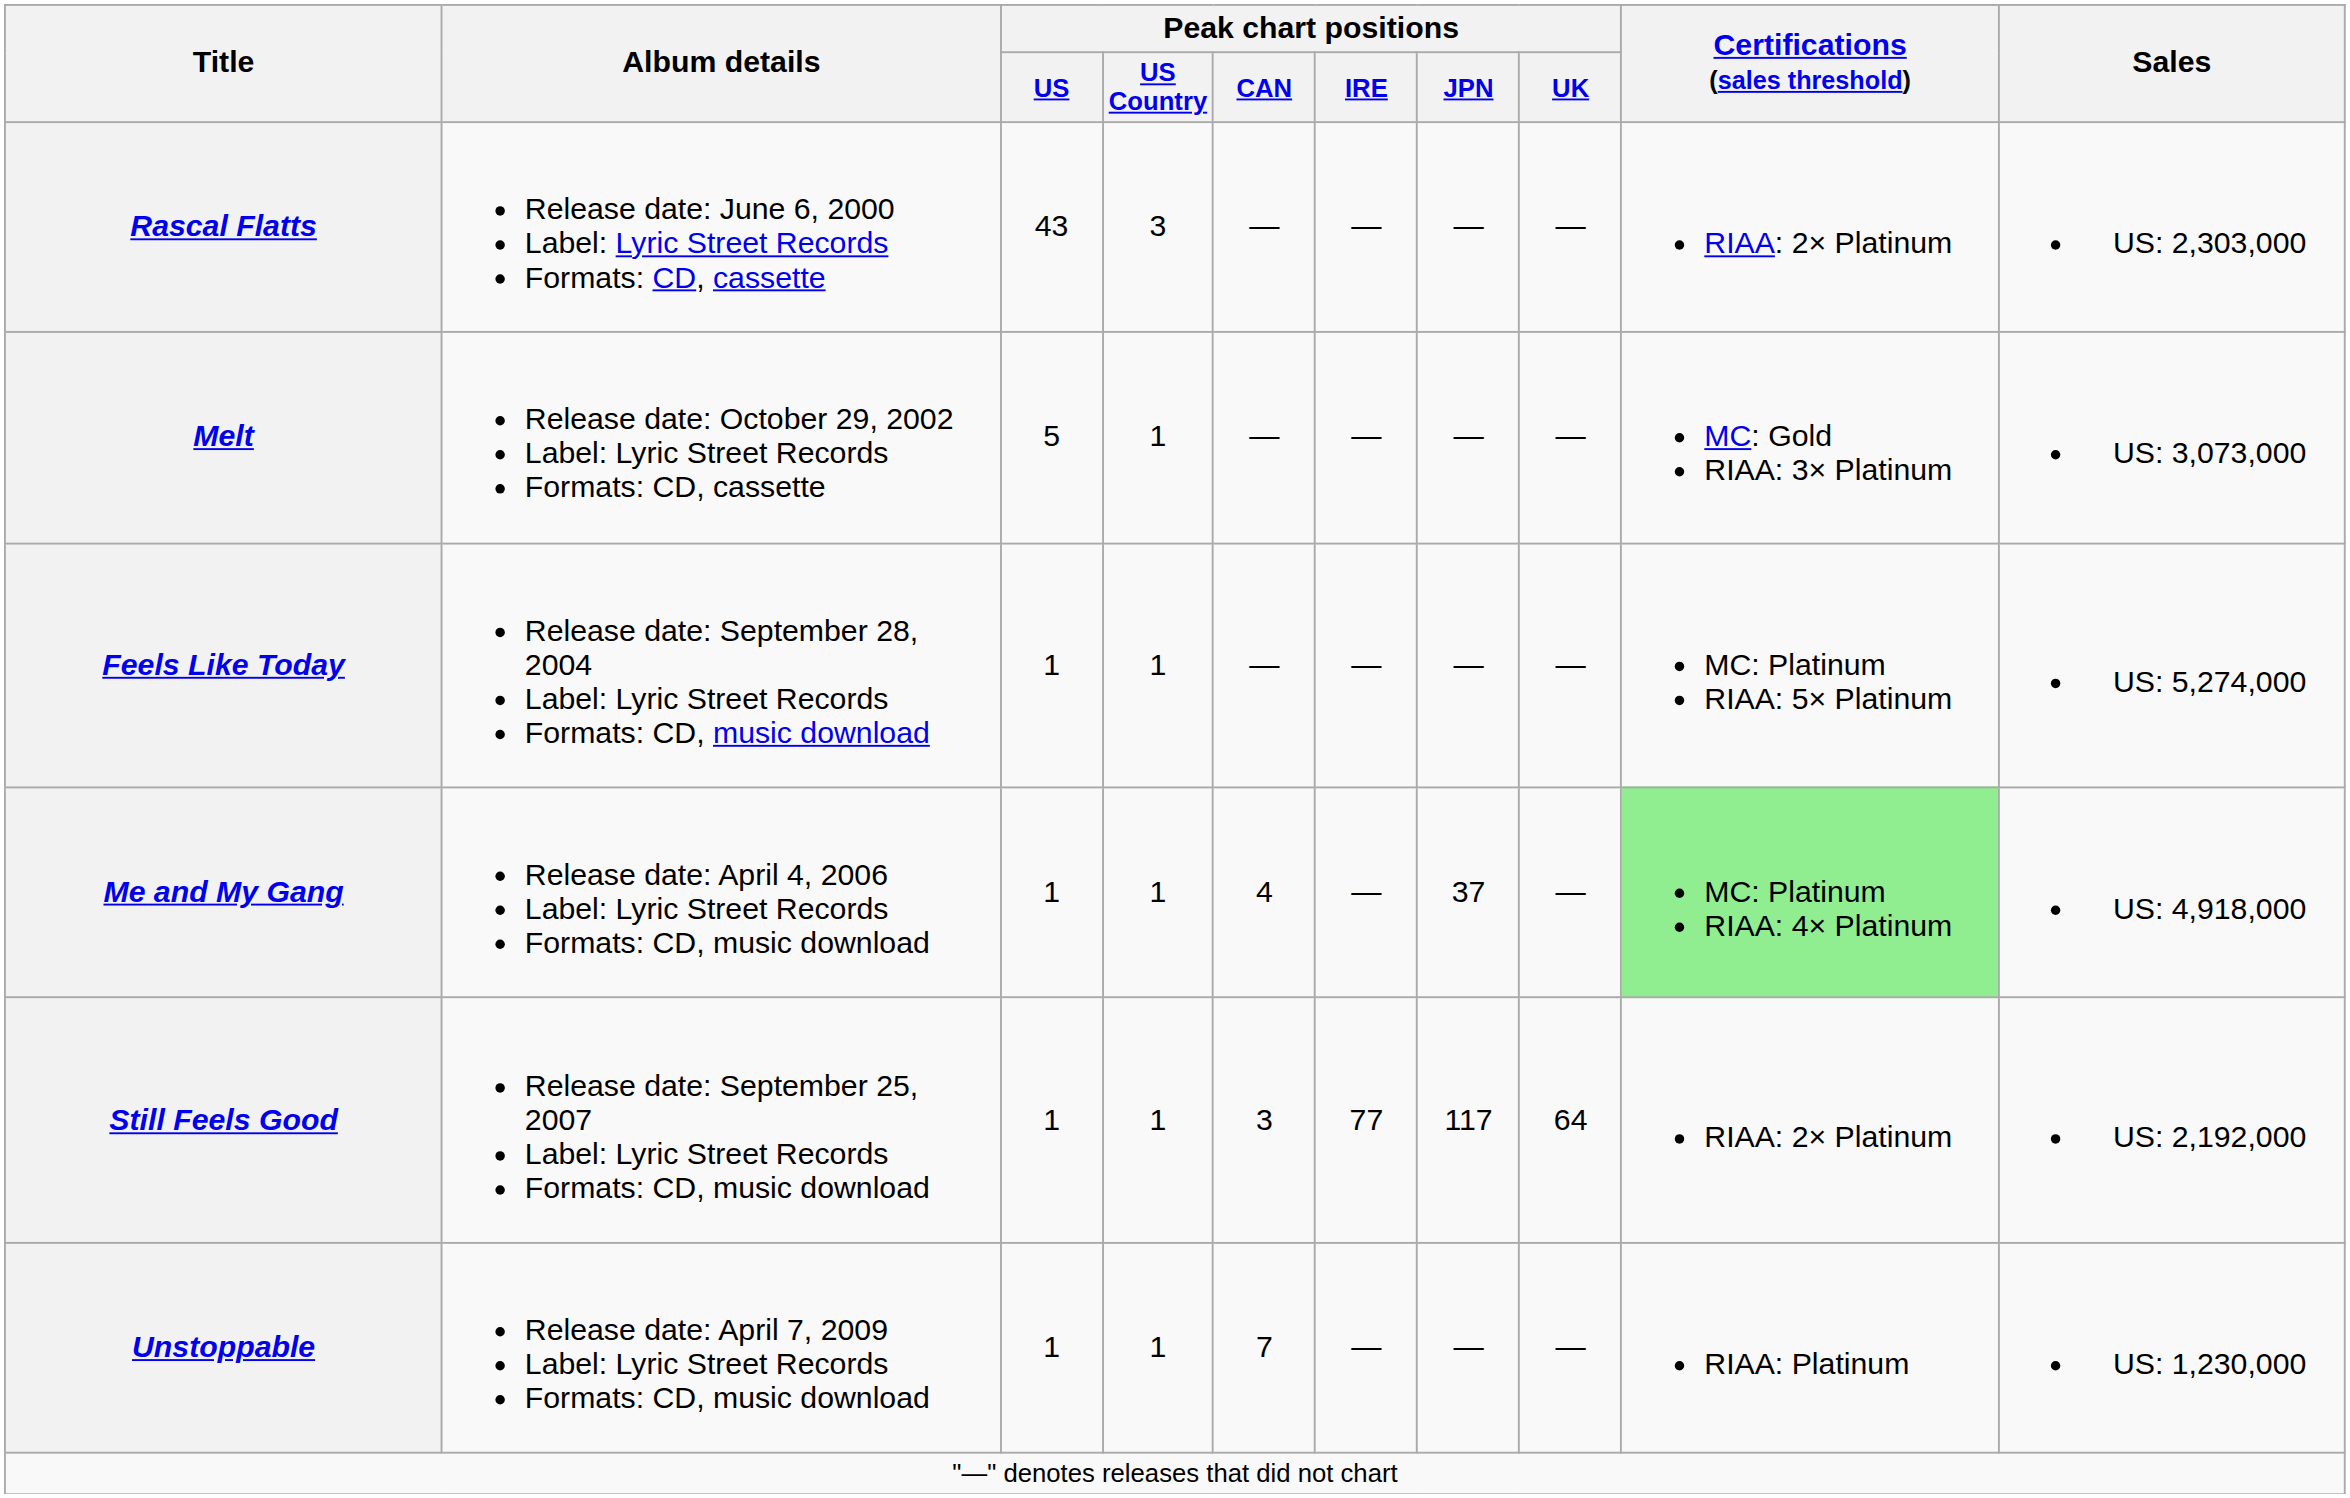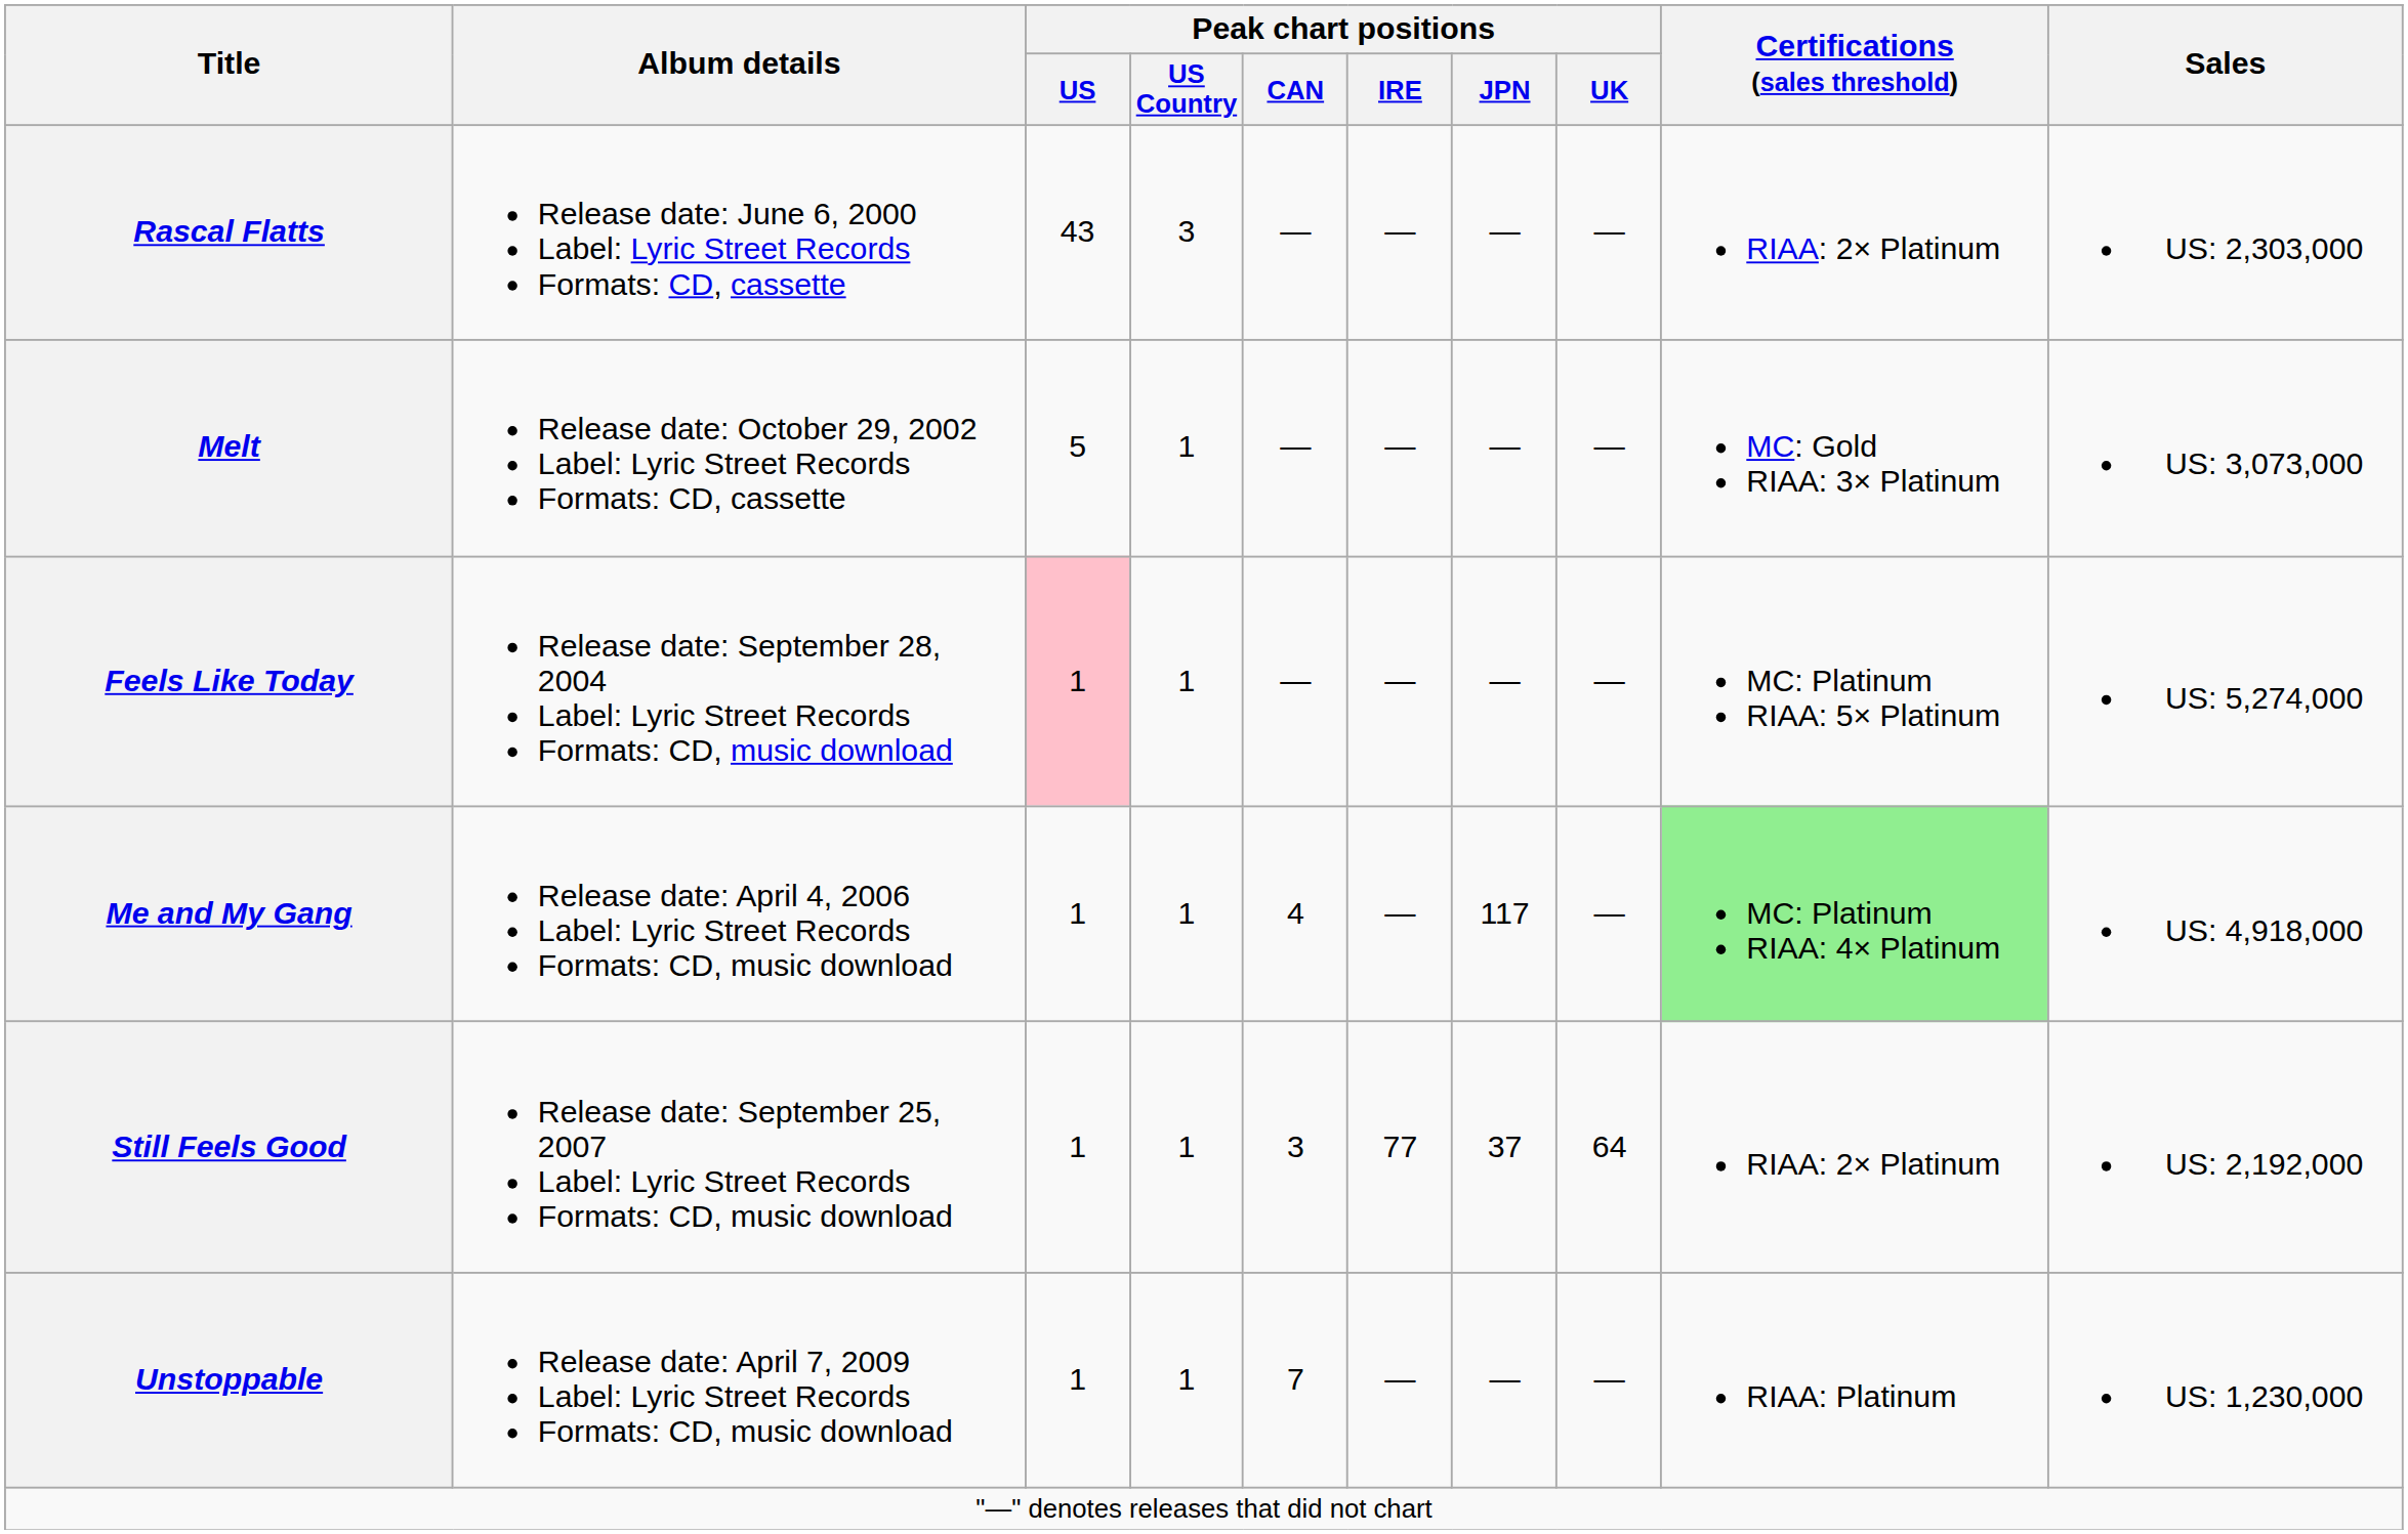Feels Like Today | Peak chart positions / US: no background -> pink background
Me and My Gang | Peak chart positions / JPN: 37 -> 117
Still Feels Good | Peak chart positions / JPN: 117 -> 37
